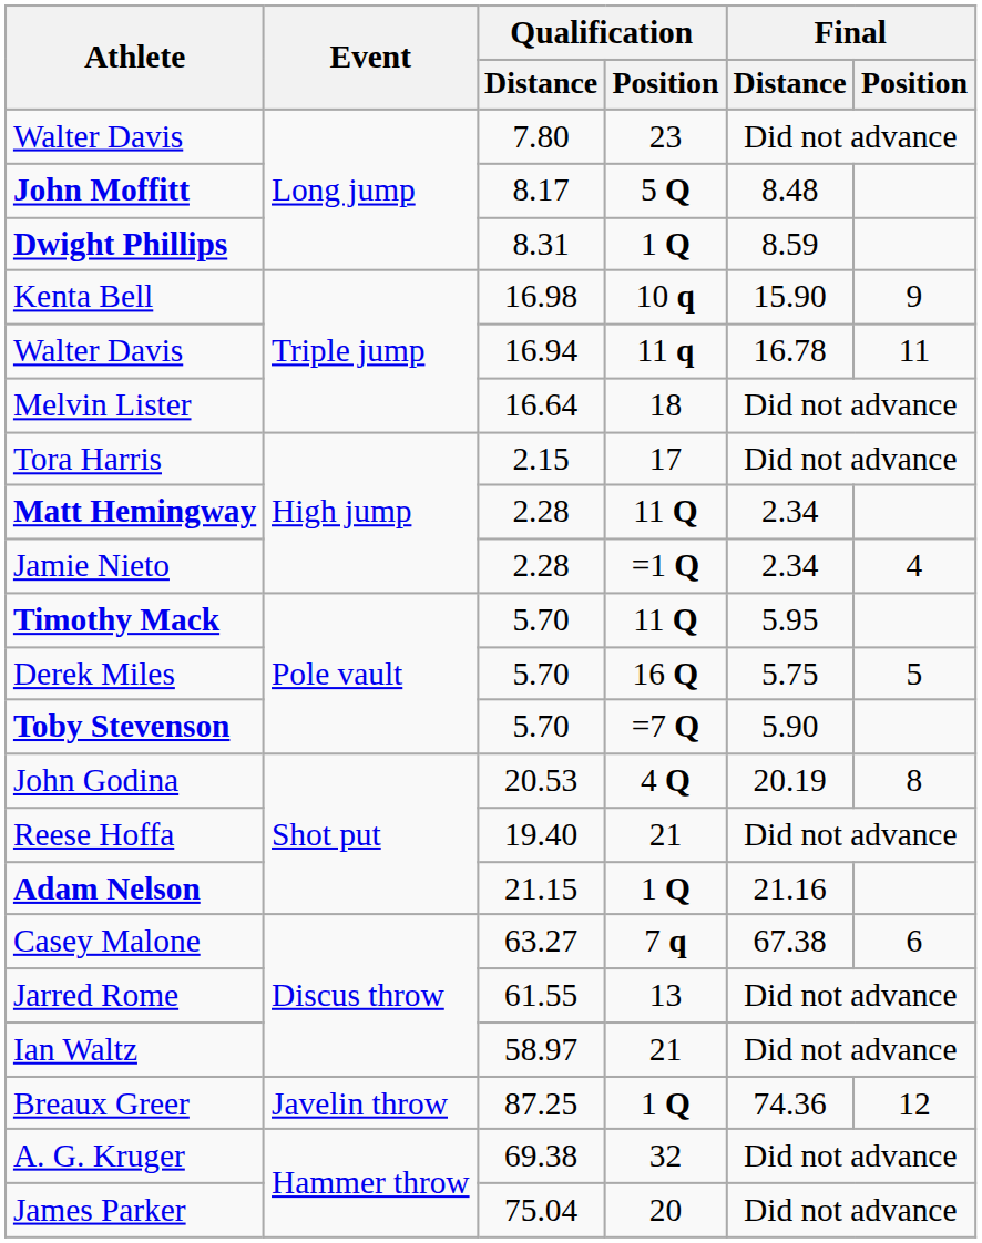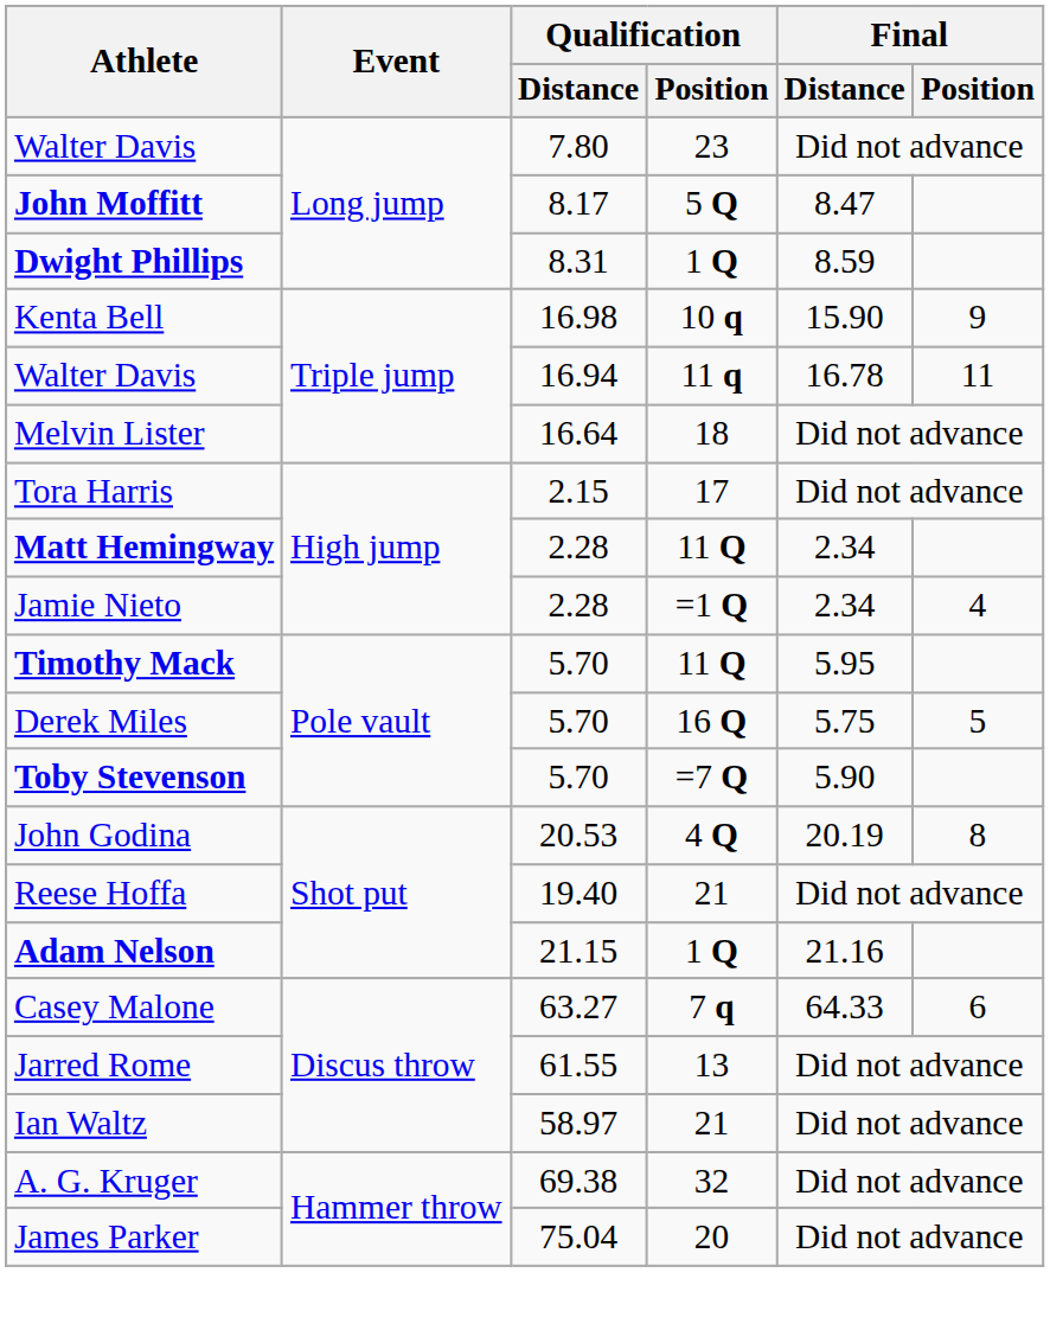John Moffitt | Final / Distance: 8.48 -> 8.47
Casey Malone | Final / Distance: 67.38 -> 64.33
- row: Breaux Greer | Javelin throw | 87.25 | 1 Q | 74.36 | 12
